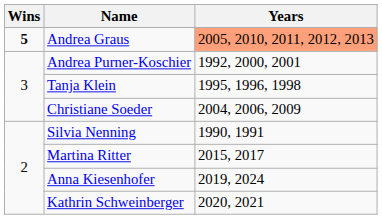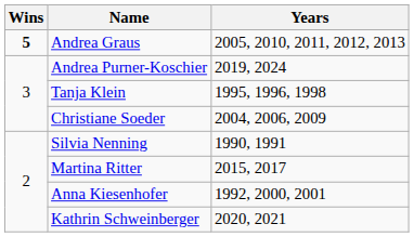Andrea Graus | Years: lightsalmon background -> no background
Andrea Purner-Koschier | Years: 1992, 2000, 2001 -> 2019, 2024
Anna Kiesenhofer | Years: 2019, 2024 -> 1992, 2000, 2001
